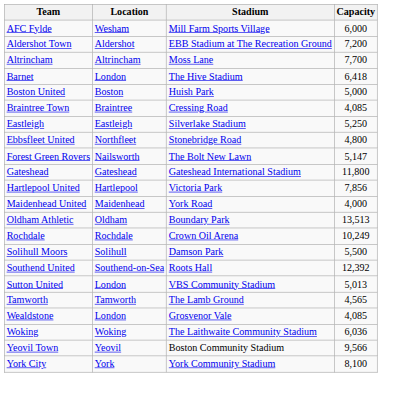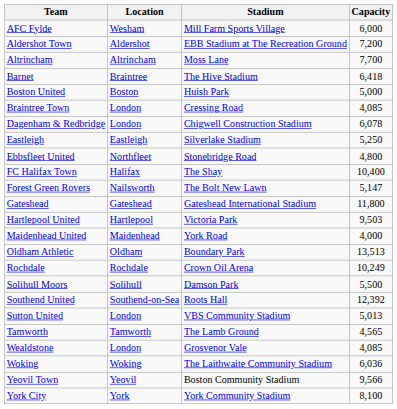Barnet | Location: London -> Braintree
Braintree Town | Location: Braintree -> London
+ row: Dagenham & Redbridge | London | Chigwell Construction Stadium | 6,078
+ row: FC Halifax Town | Halifax | The Shay | 10,400
Hartlepool United | Capacity: 7,856 -> 9,503
